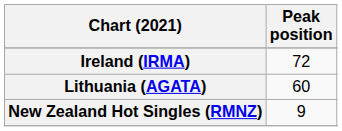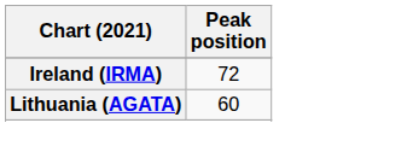- row: New Zealand Hot Singles (RMNZ) | 9
